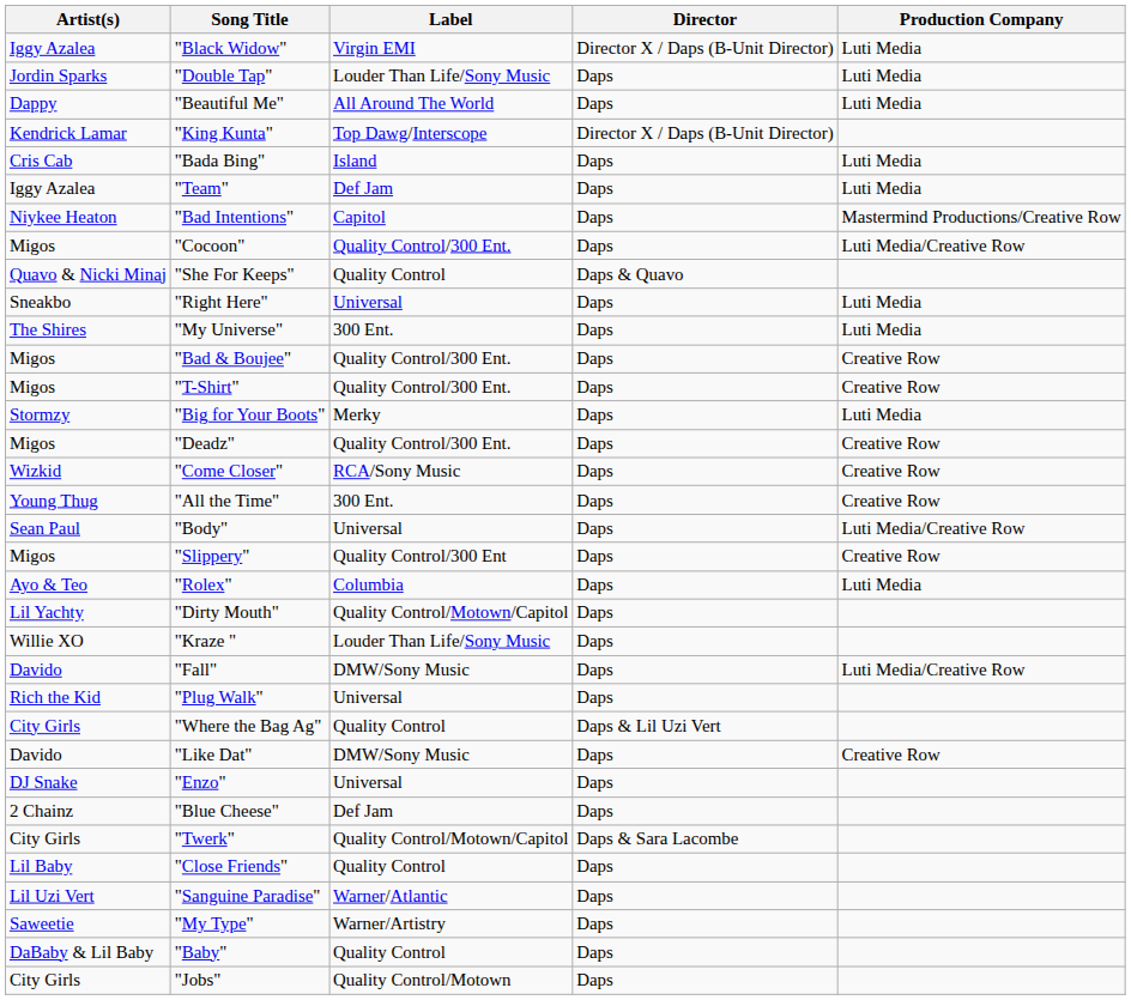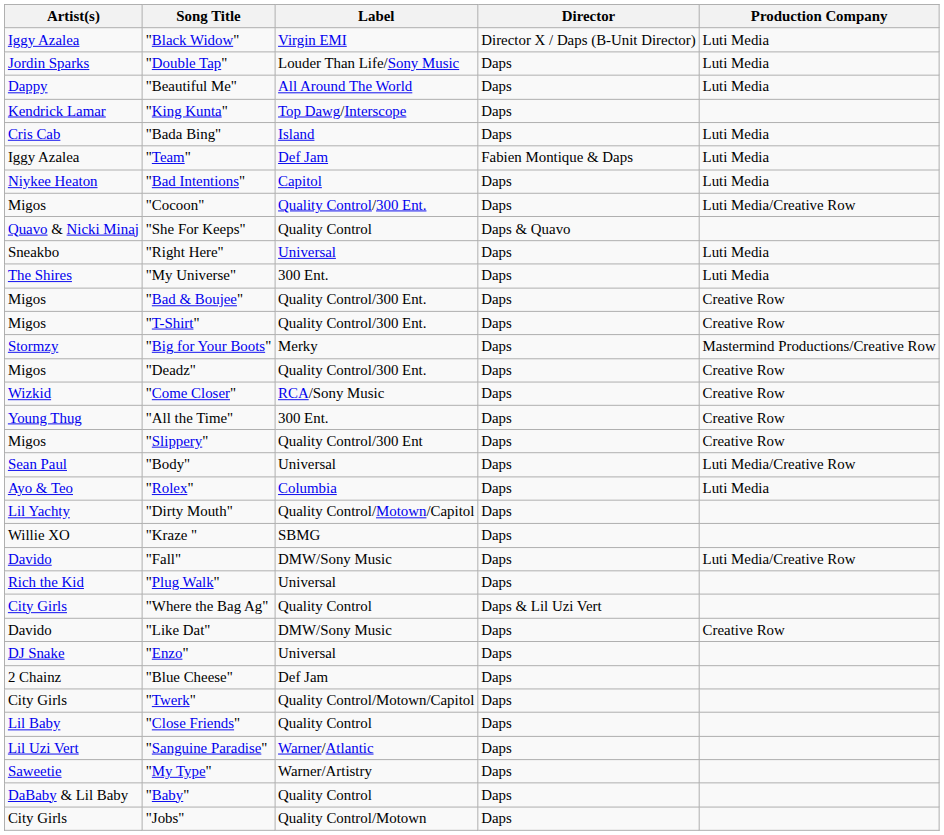"King Kunta" | Director: Director X / Daps (B-Unit Director) -> Daps
"Team" | Director: Daps -> Fabien Montique & Daps
"Bad Intentions" | Production Company: Mastermind Productions/Creative Row -> Luti Media
"Big for Your Boots" | Production Company: Luti Media -> Mastermind Productions/Creative Row
rows swapped: "Body" <-> "Slippery"
"Kraze " | Label: Louder Than Life/Sony Music -> SBMG
"Twerk" | Director: Daps & Sara Lacombe -> Daps
